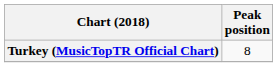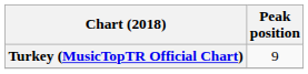Turkey (MusicTopTR Official Chart) | Peak position: 8 -> 9
